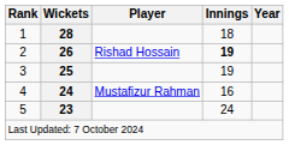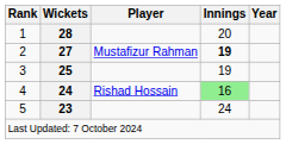1 | Innings: 18 -> 20
2 | Wickets: 26 -> 27
2 | Player: Rishad Hossain -> Mustafizur Rahman
4 | Player: Mustafizur Rahman -> Rishad Hossain
4 | Innings: no background -> lightgreen background
